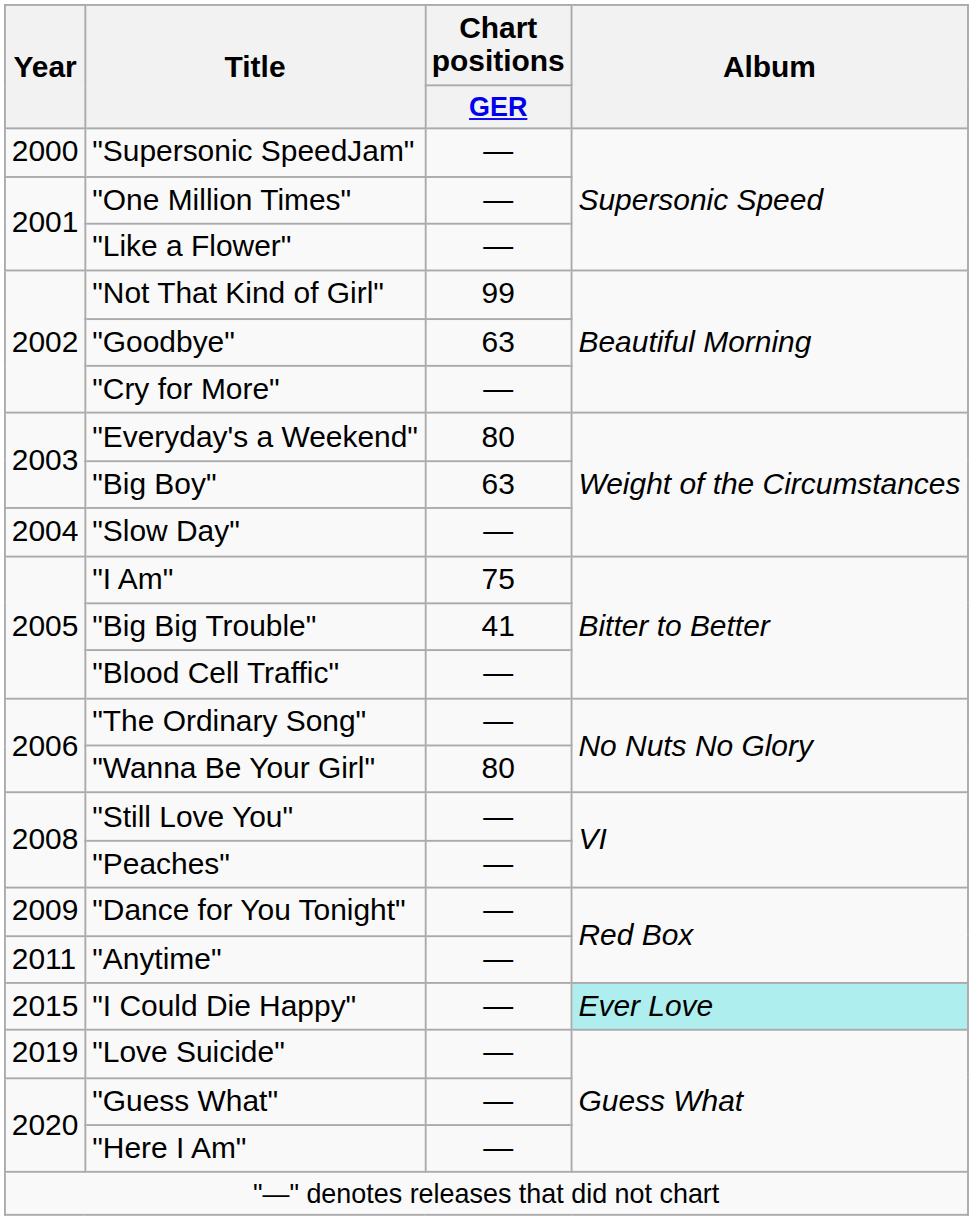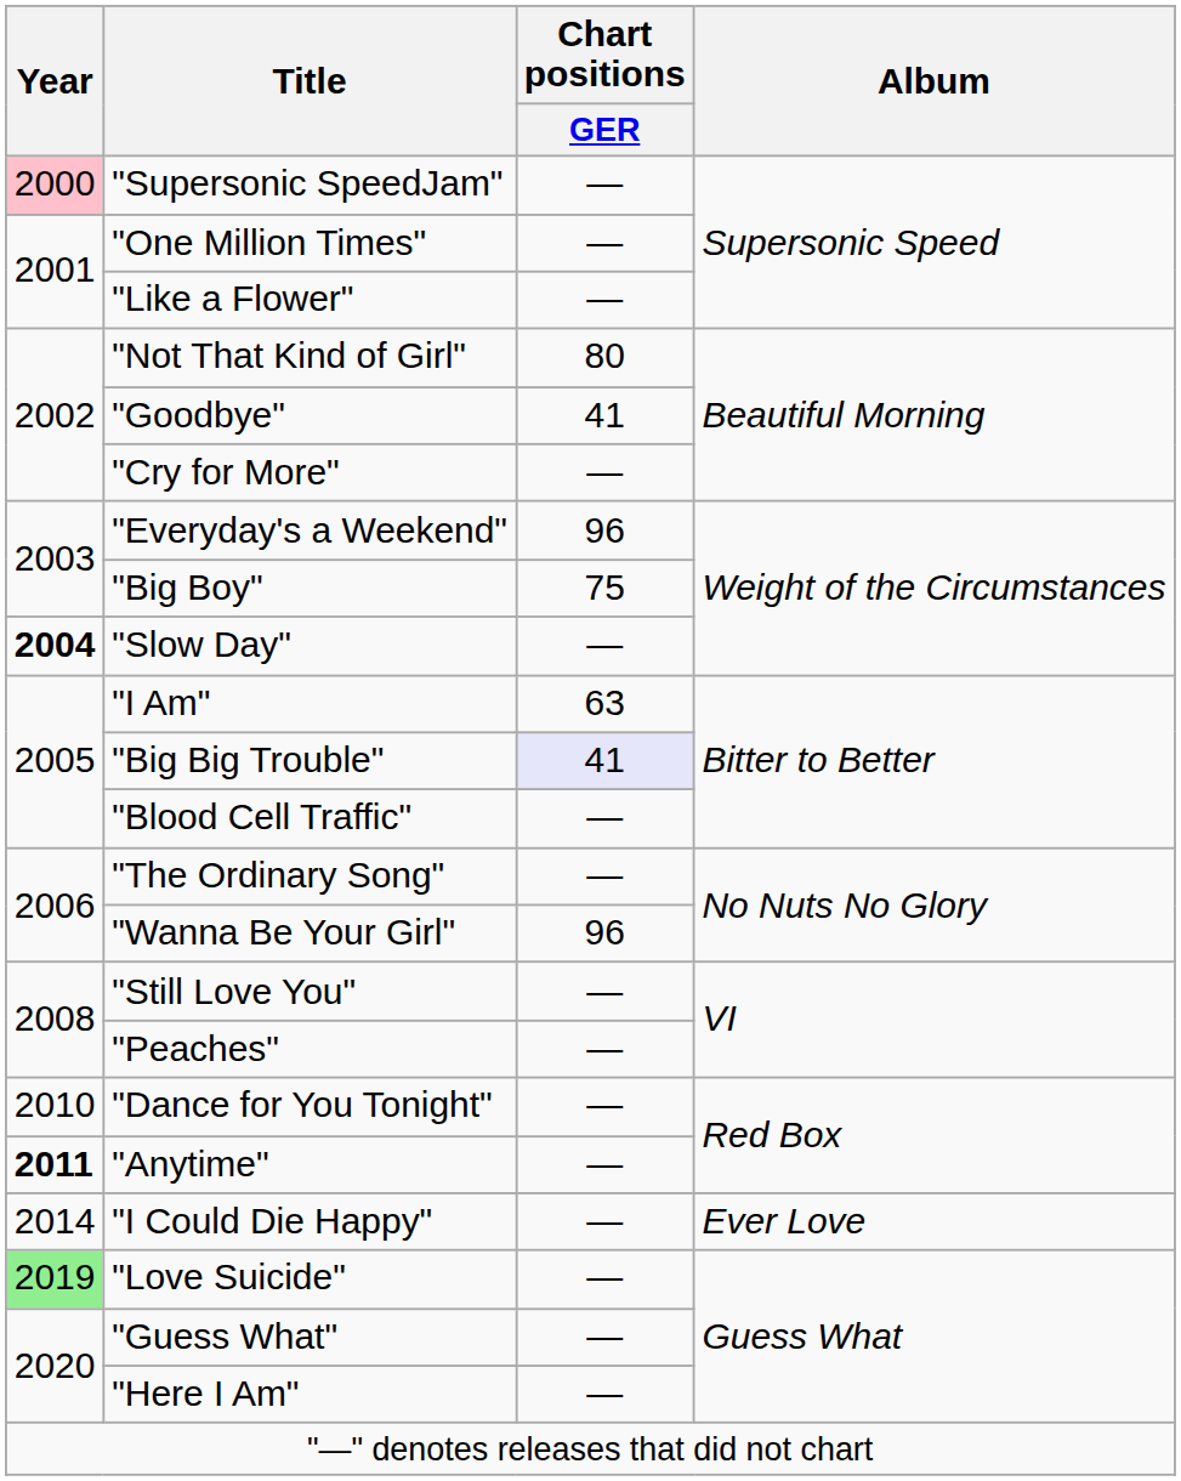"Supersonic SpeedJam" | Year: no background -> pink background
"Not That Kind of Girl" | Chart positions / GER: 99 -> 80
"Goodbye" | Chart positions / GER: 63 -> 41
"Everyday's a Weekend" | Chart positions / GER: 80 -> 96
"Big Boy" | Chart positions / GER: 63 -> 75
"Slow Day" | Year: normal -> bold
"I Am" | Chart positions / GER: 75 -> 63
"Big Big Trouble" | Chart positions / GER: no background -> lavender background
"Wanna Be Your Girl" | Chart positions / GER: 80 -> 96
"Dance for You Tonight" | Year: 2009 -> 2010
"Anytime" | Year: normal -> bold
"I Could Die Happy" | Year: 2015 -> 2014
"I Could Die Happy" | Album: paleturquoise background -> no background
"Love Suicide" | Year: no background -> lightgreen background
